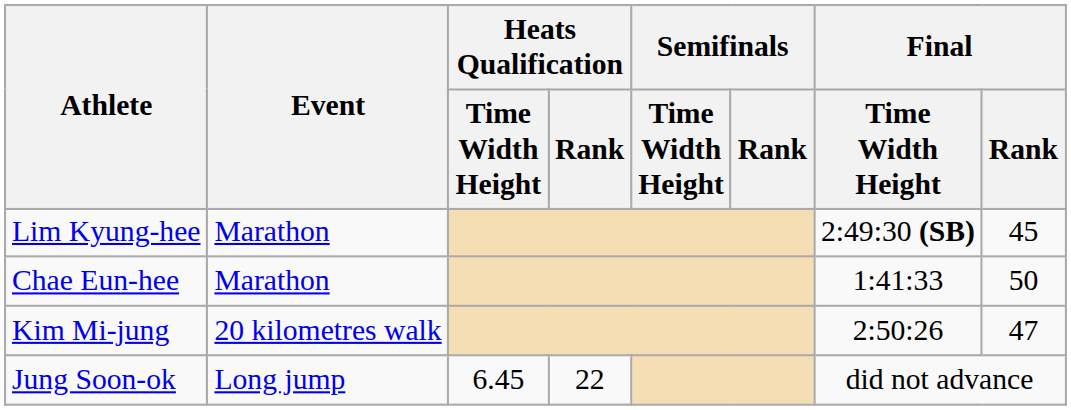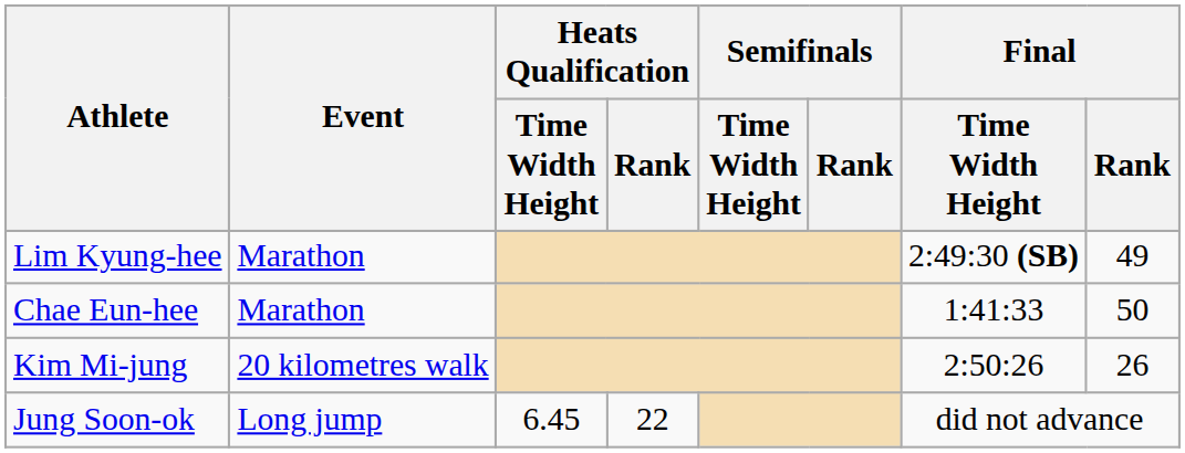Lim Kyung-hee | Final / Rank: 45 -> 49
Kim Mi-jung | Final / Rank: 47 -> 26
